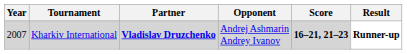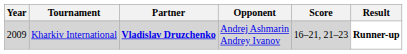Kharkiv International | Year: 2007 -> 2009
Kharkiv International | Score: bold -> normal
